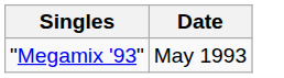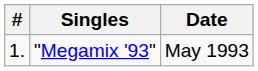+ column: # | 1.
